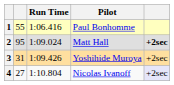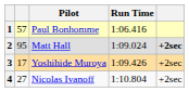columns swapped: Pilot <-> Run Time
1 | column 2: 55 -> 57
3 | column 2: 31 -> 17
4 | column 5: lavender background -> no background
